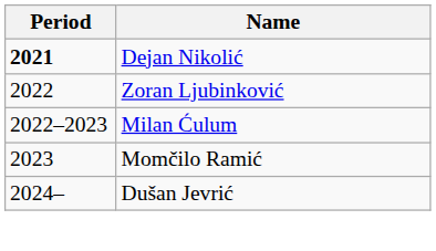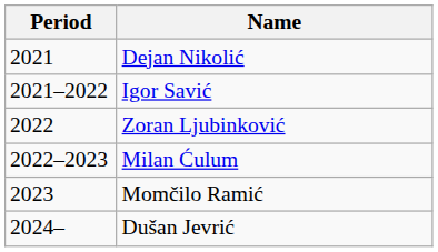Dejan Nikolić | Period: bold -> normal
+ row: 2021–2022 | Igor Savić
